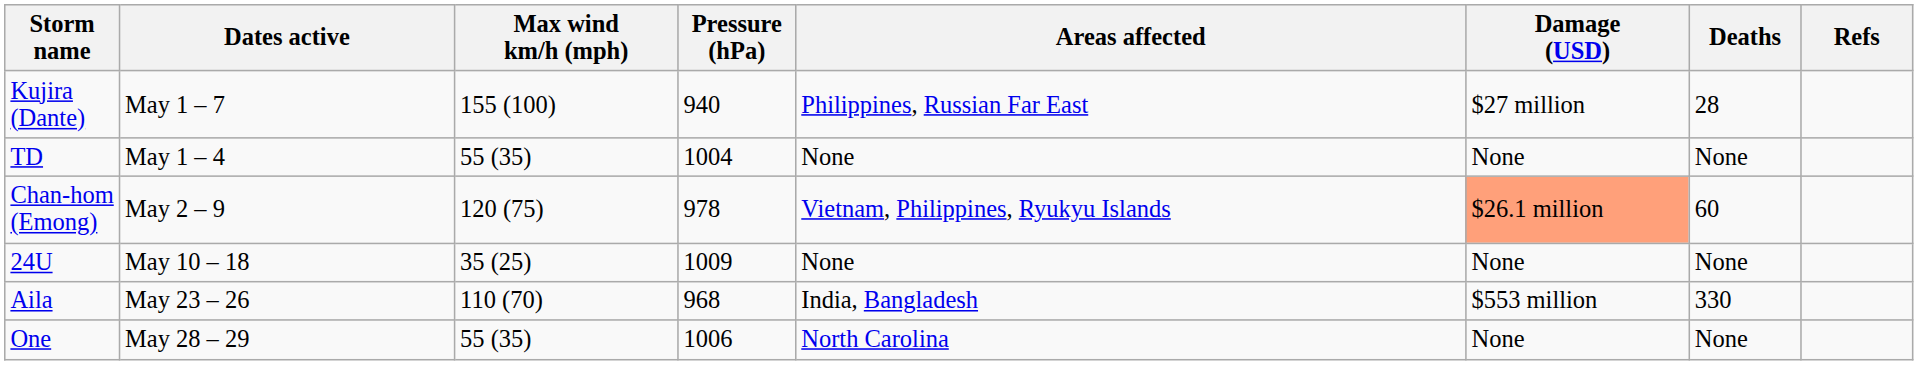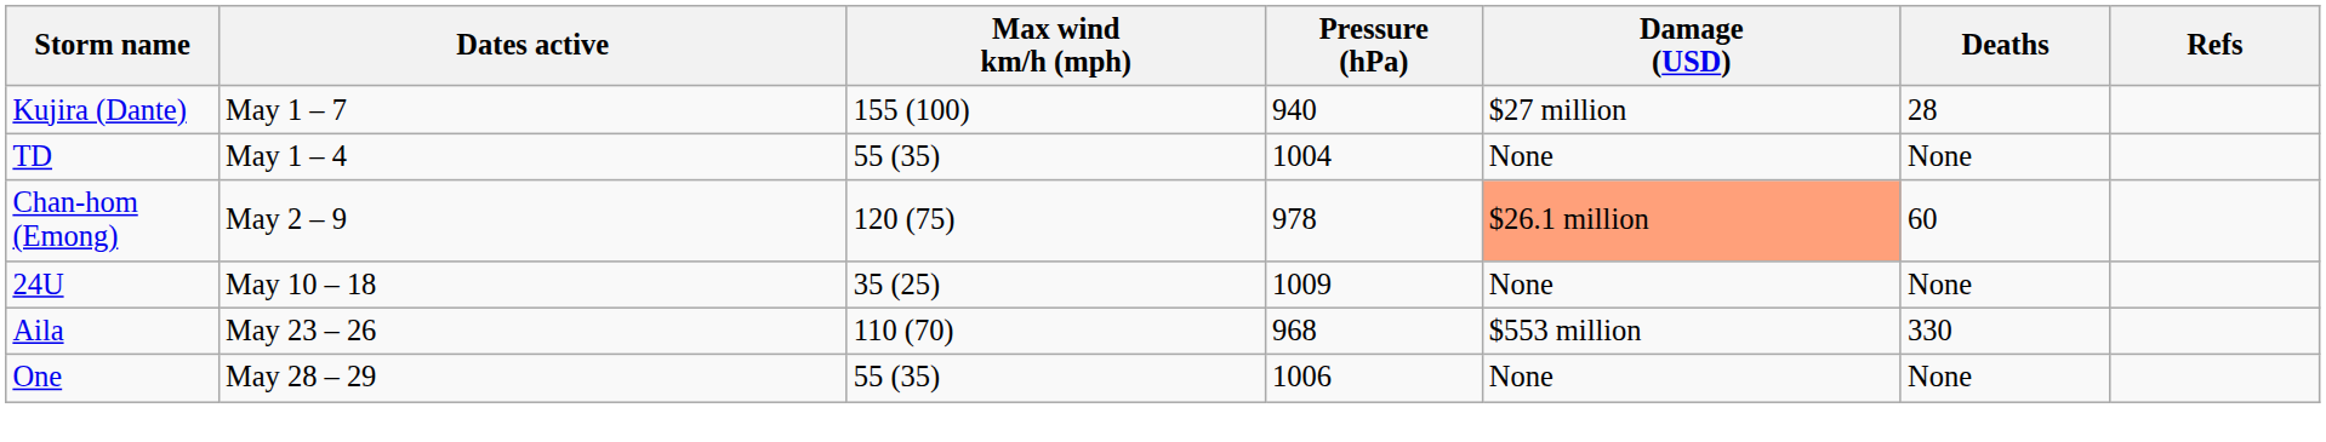- column: Areas affected | Philippines, Russian Far East | None | Vietnam, Philippines, Ryukyu Islands | None | India, Bangladesh | North Carolina
